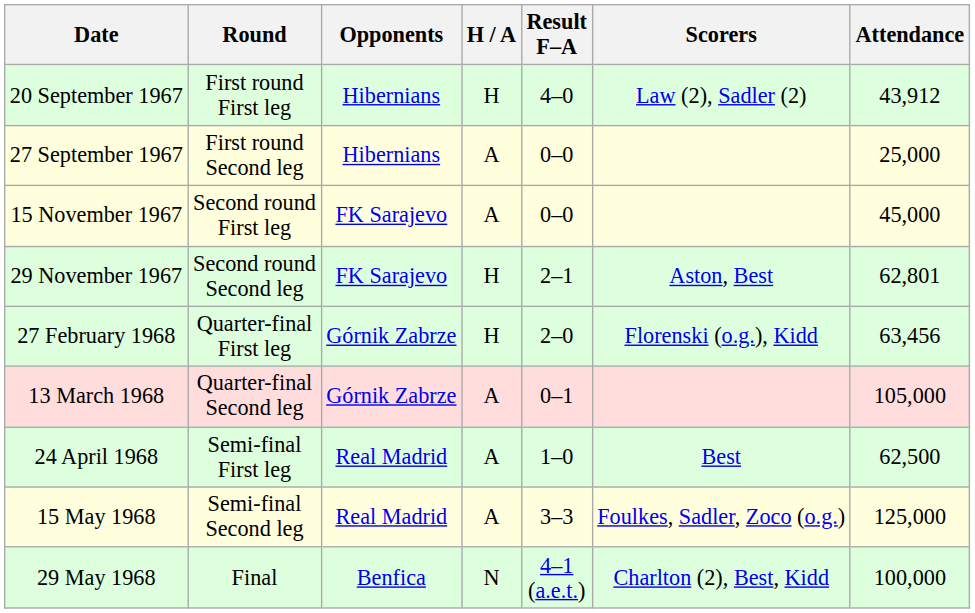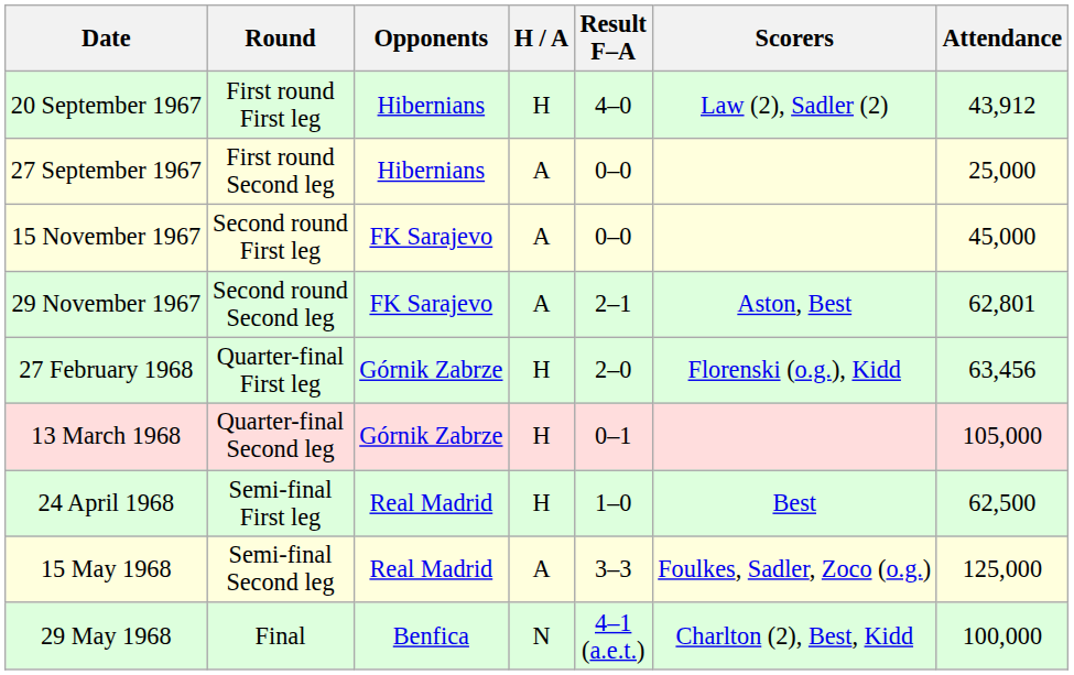29 November 1967 | H / A: H -> A
13 March 1968 | H / A: A -> H
24 April 1968 | H / A: A -> H
